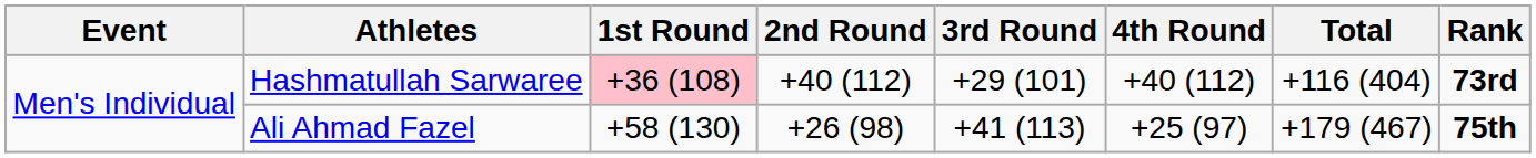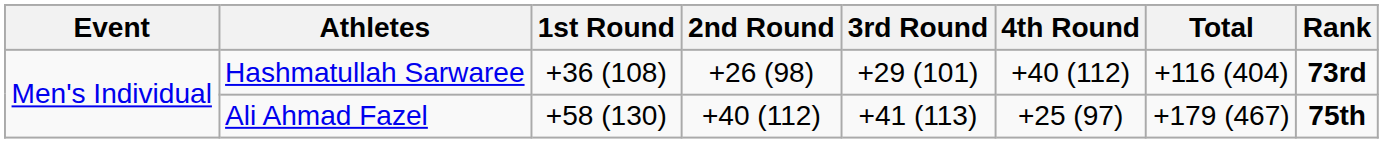Hashmatullah Sarwaree | 1st Round: pink background -> no background
Hashmatullah Sarwaree | 2nd Round: +40 (112) -> +26 (98)
Ali Ahmad Fazel | 2nd Round: +26 (98) -> +40 (112)
